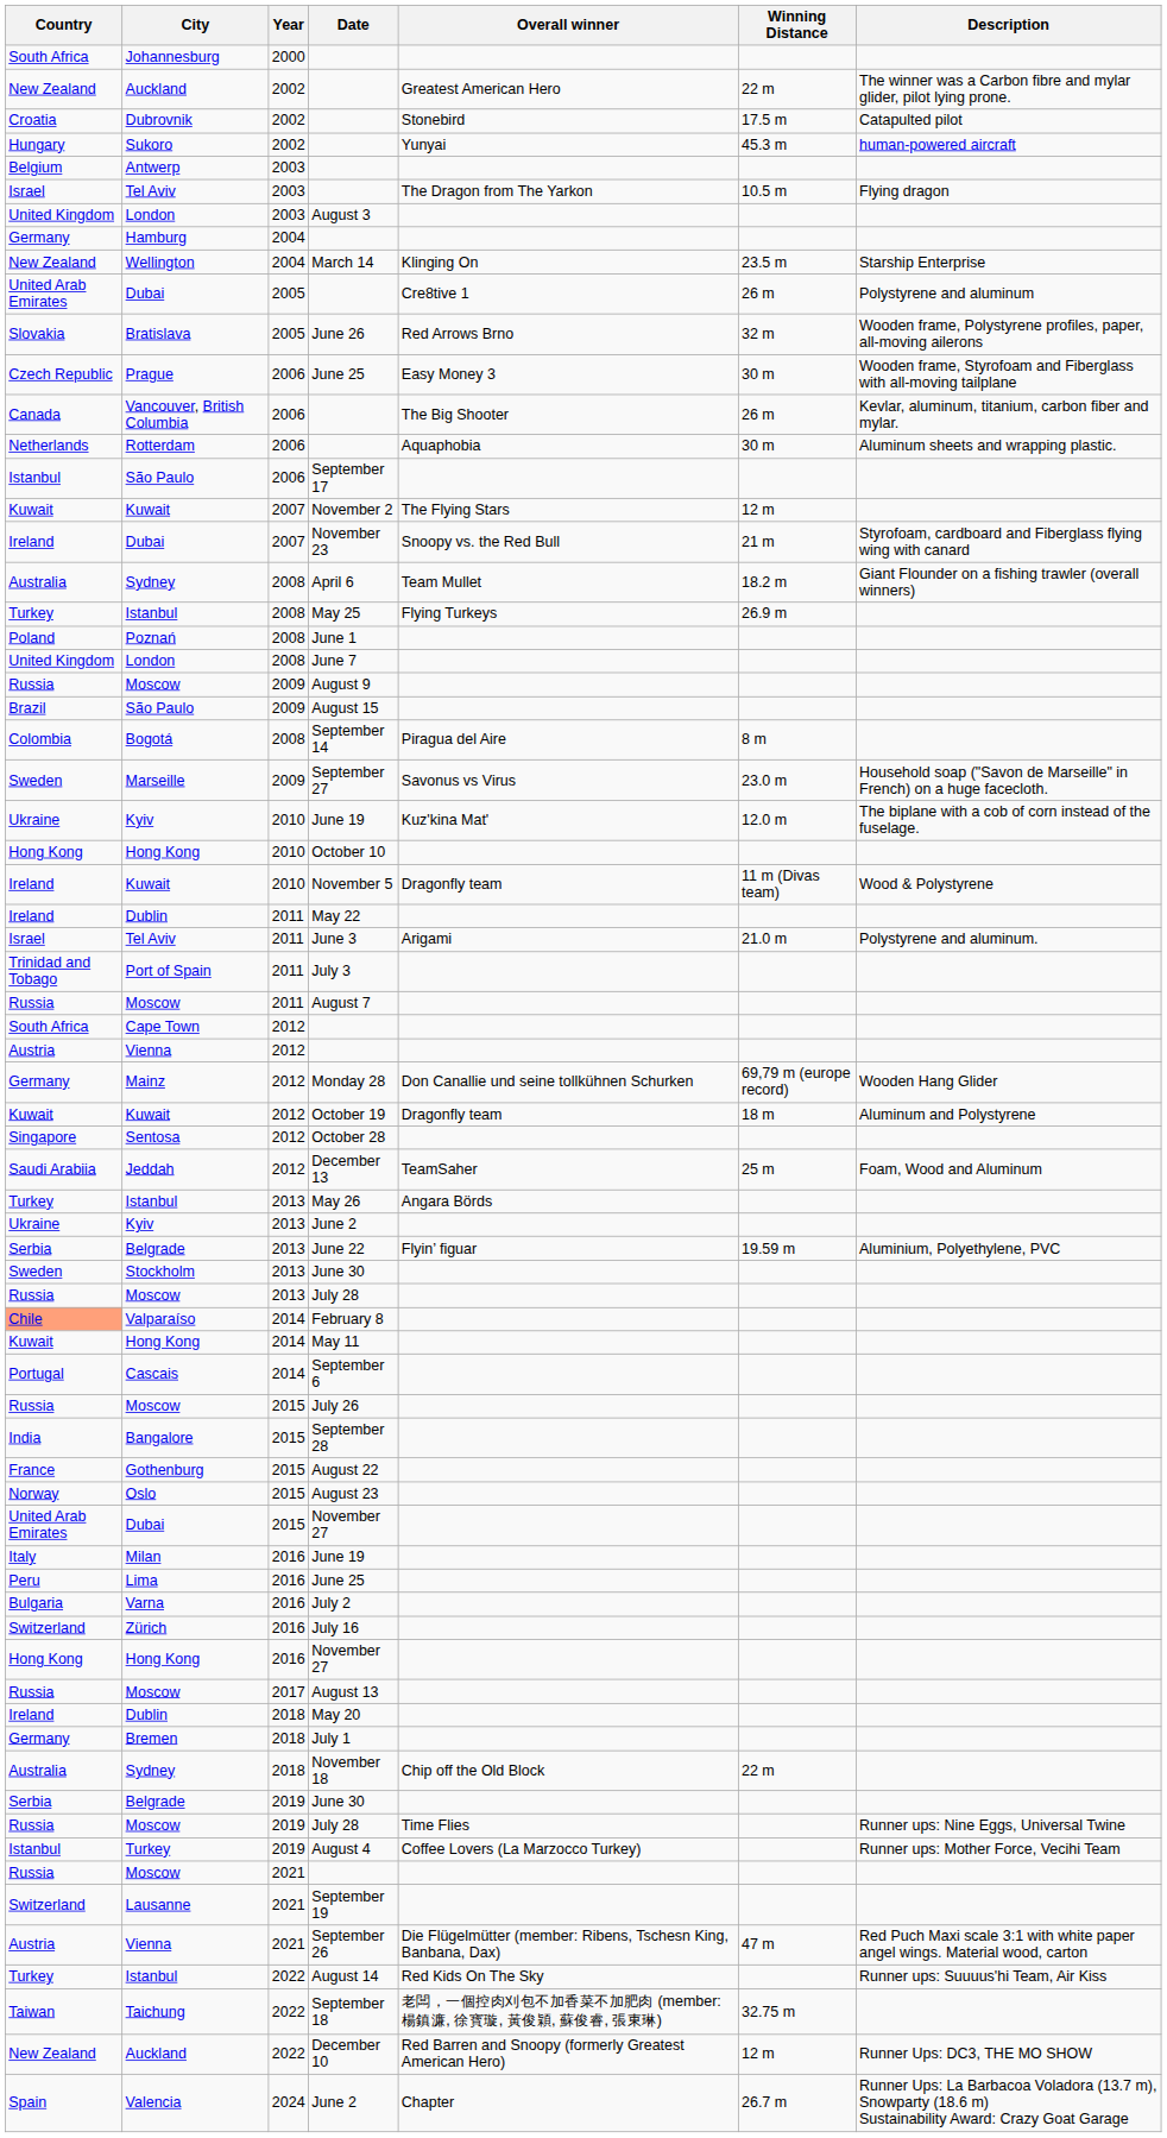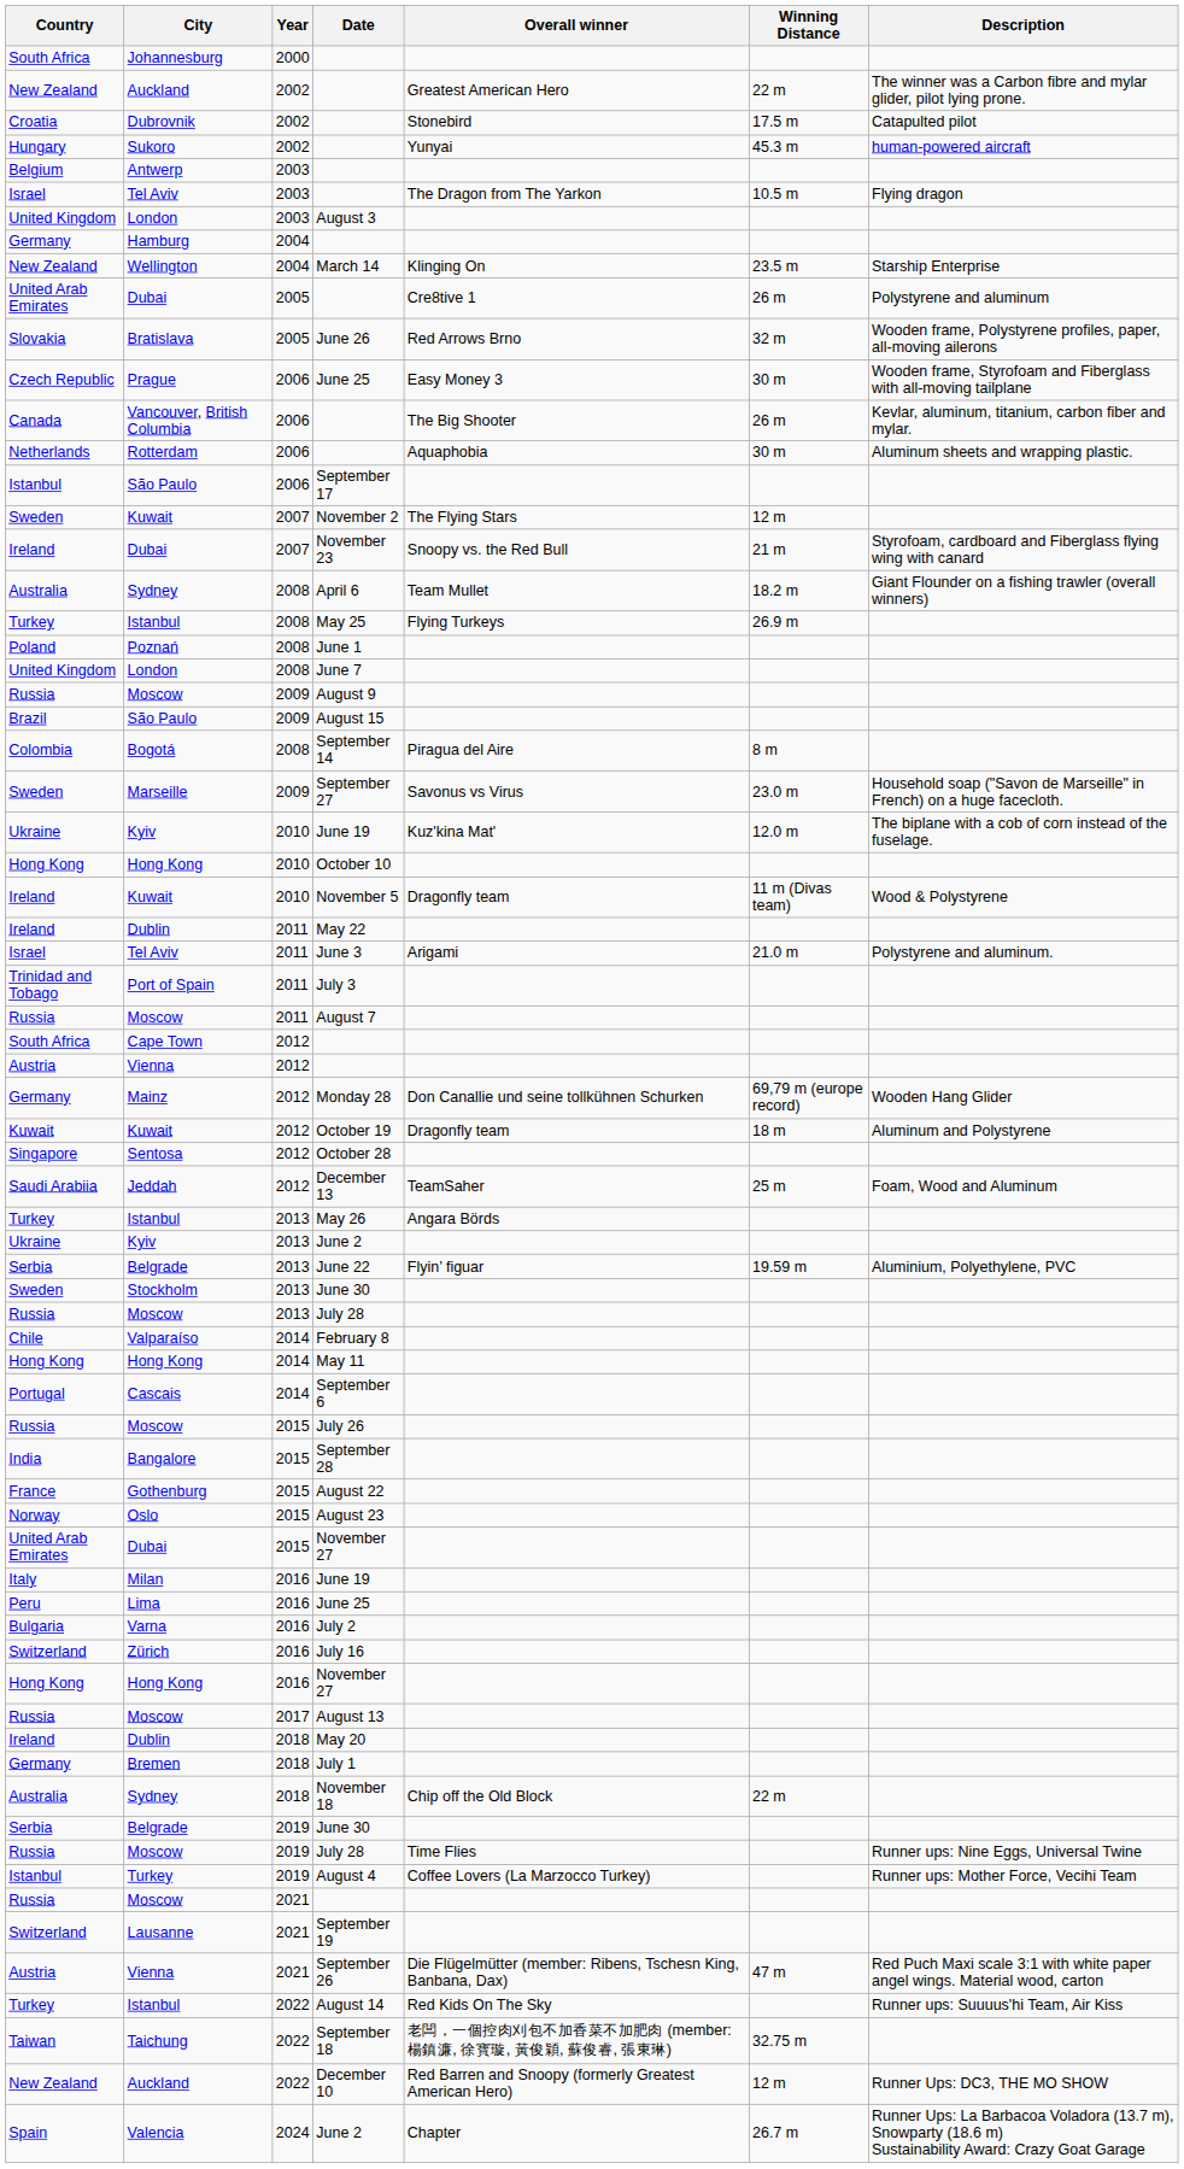November 2 | Country: Kuwait -> Sweden
February 8 | Country: lightsalmon background -> no background
May 11 | Country: Kuwait -> Hong Kong
